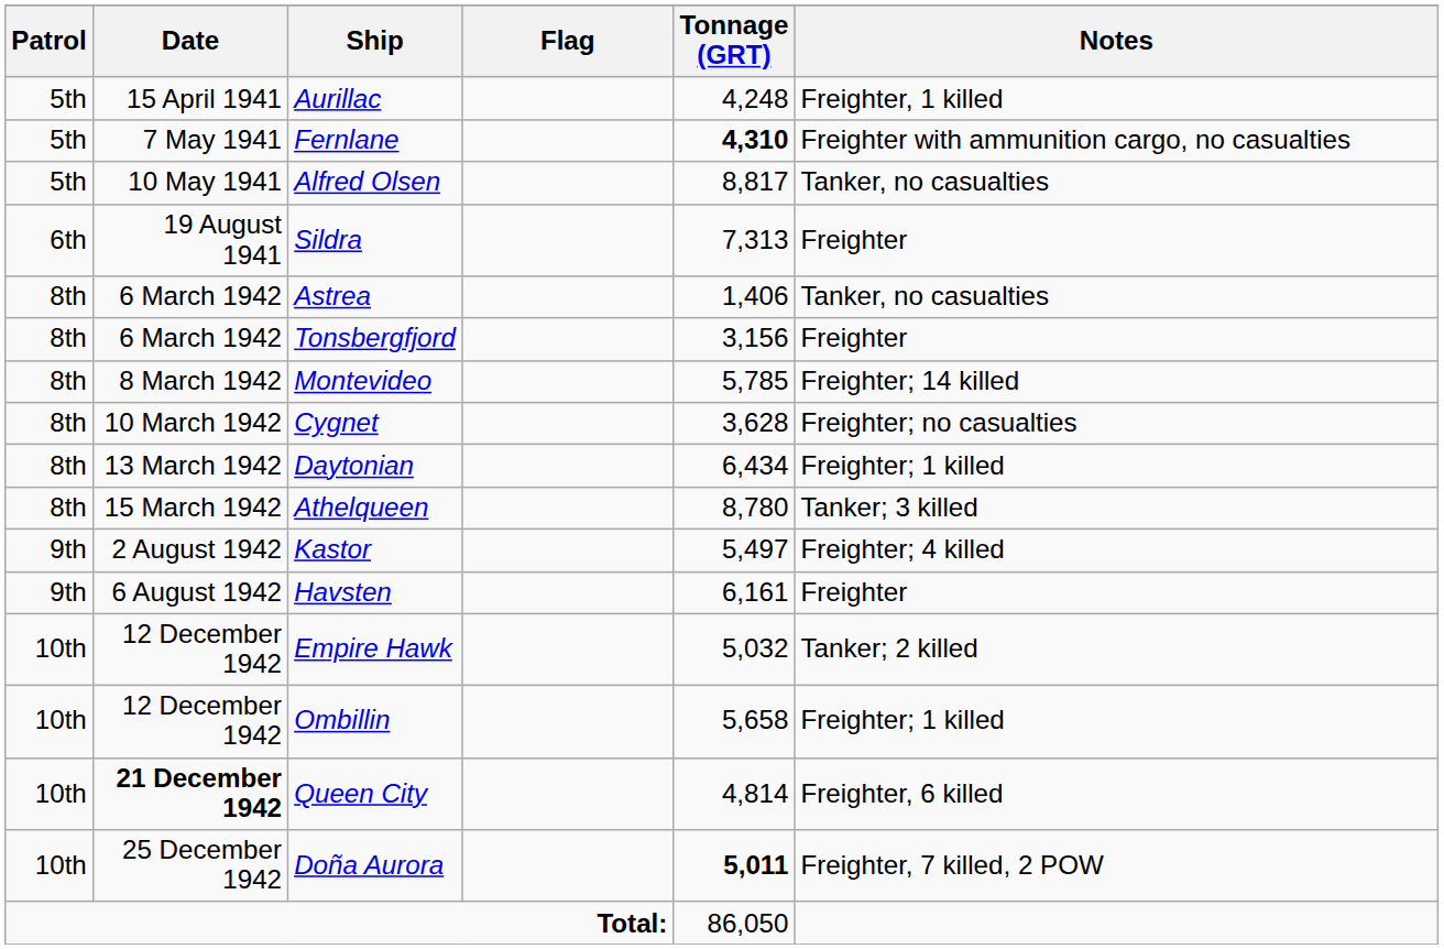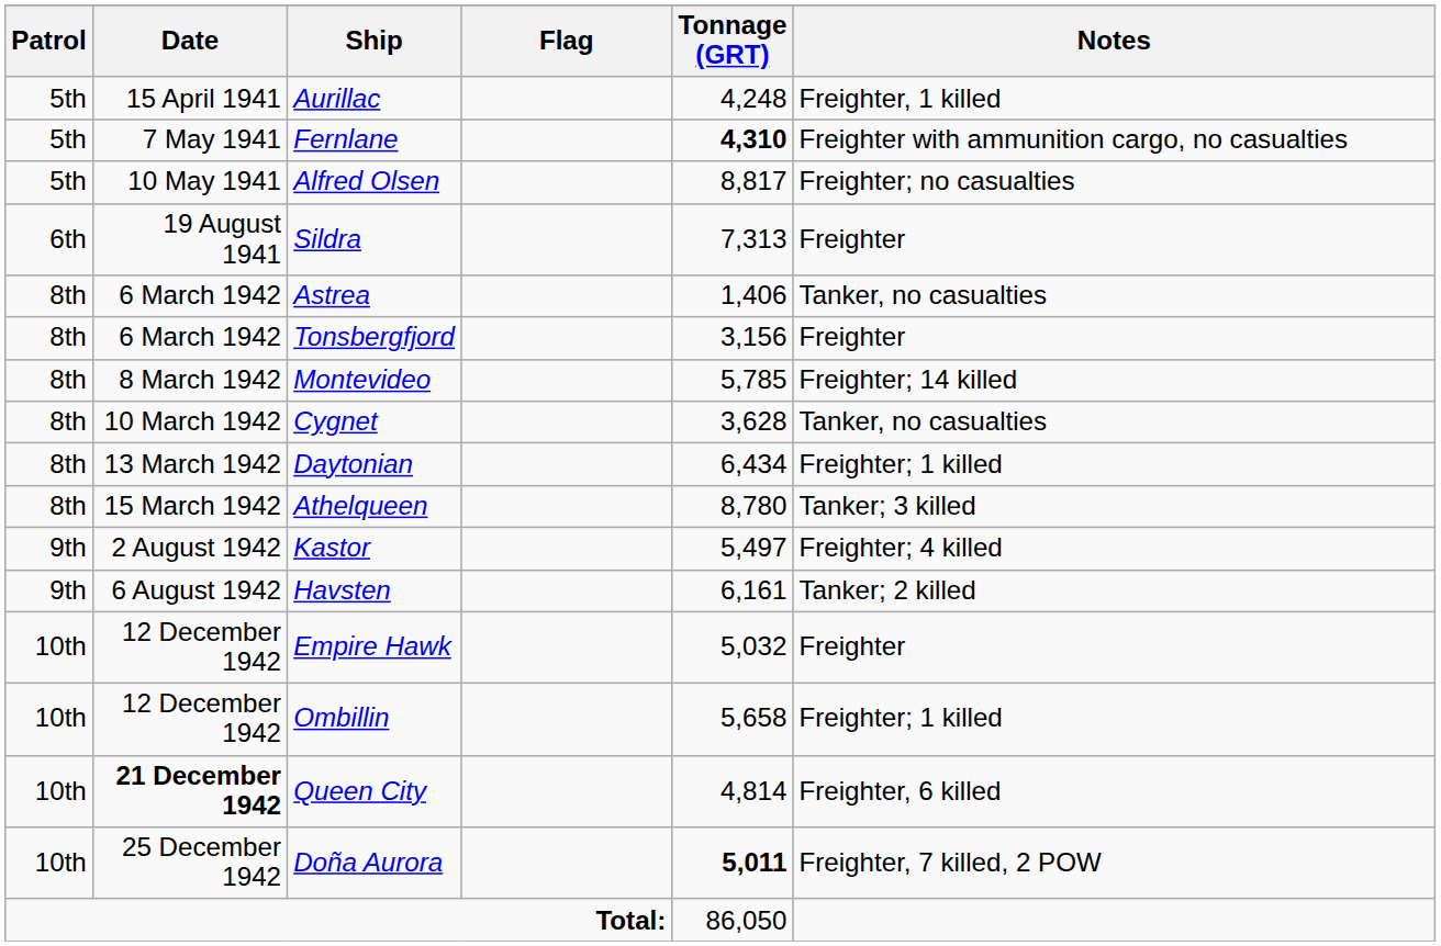Alfred Olsen | Notes: Tanker, no casualties -> Freighter; no casualties
Cygnet | Notes: Freighter; no casualties -> Tanker, no casualties
Havsten | Notes: Freighter -> Tanker; 2 killed
Empire Hawk | Notes: Tanker; 2 killed -> Freighter
